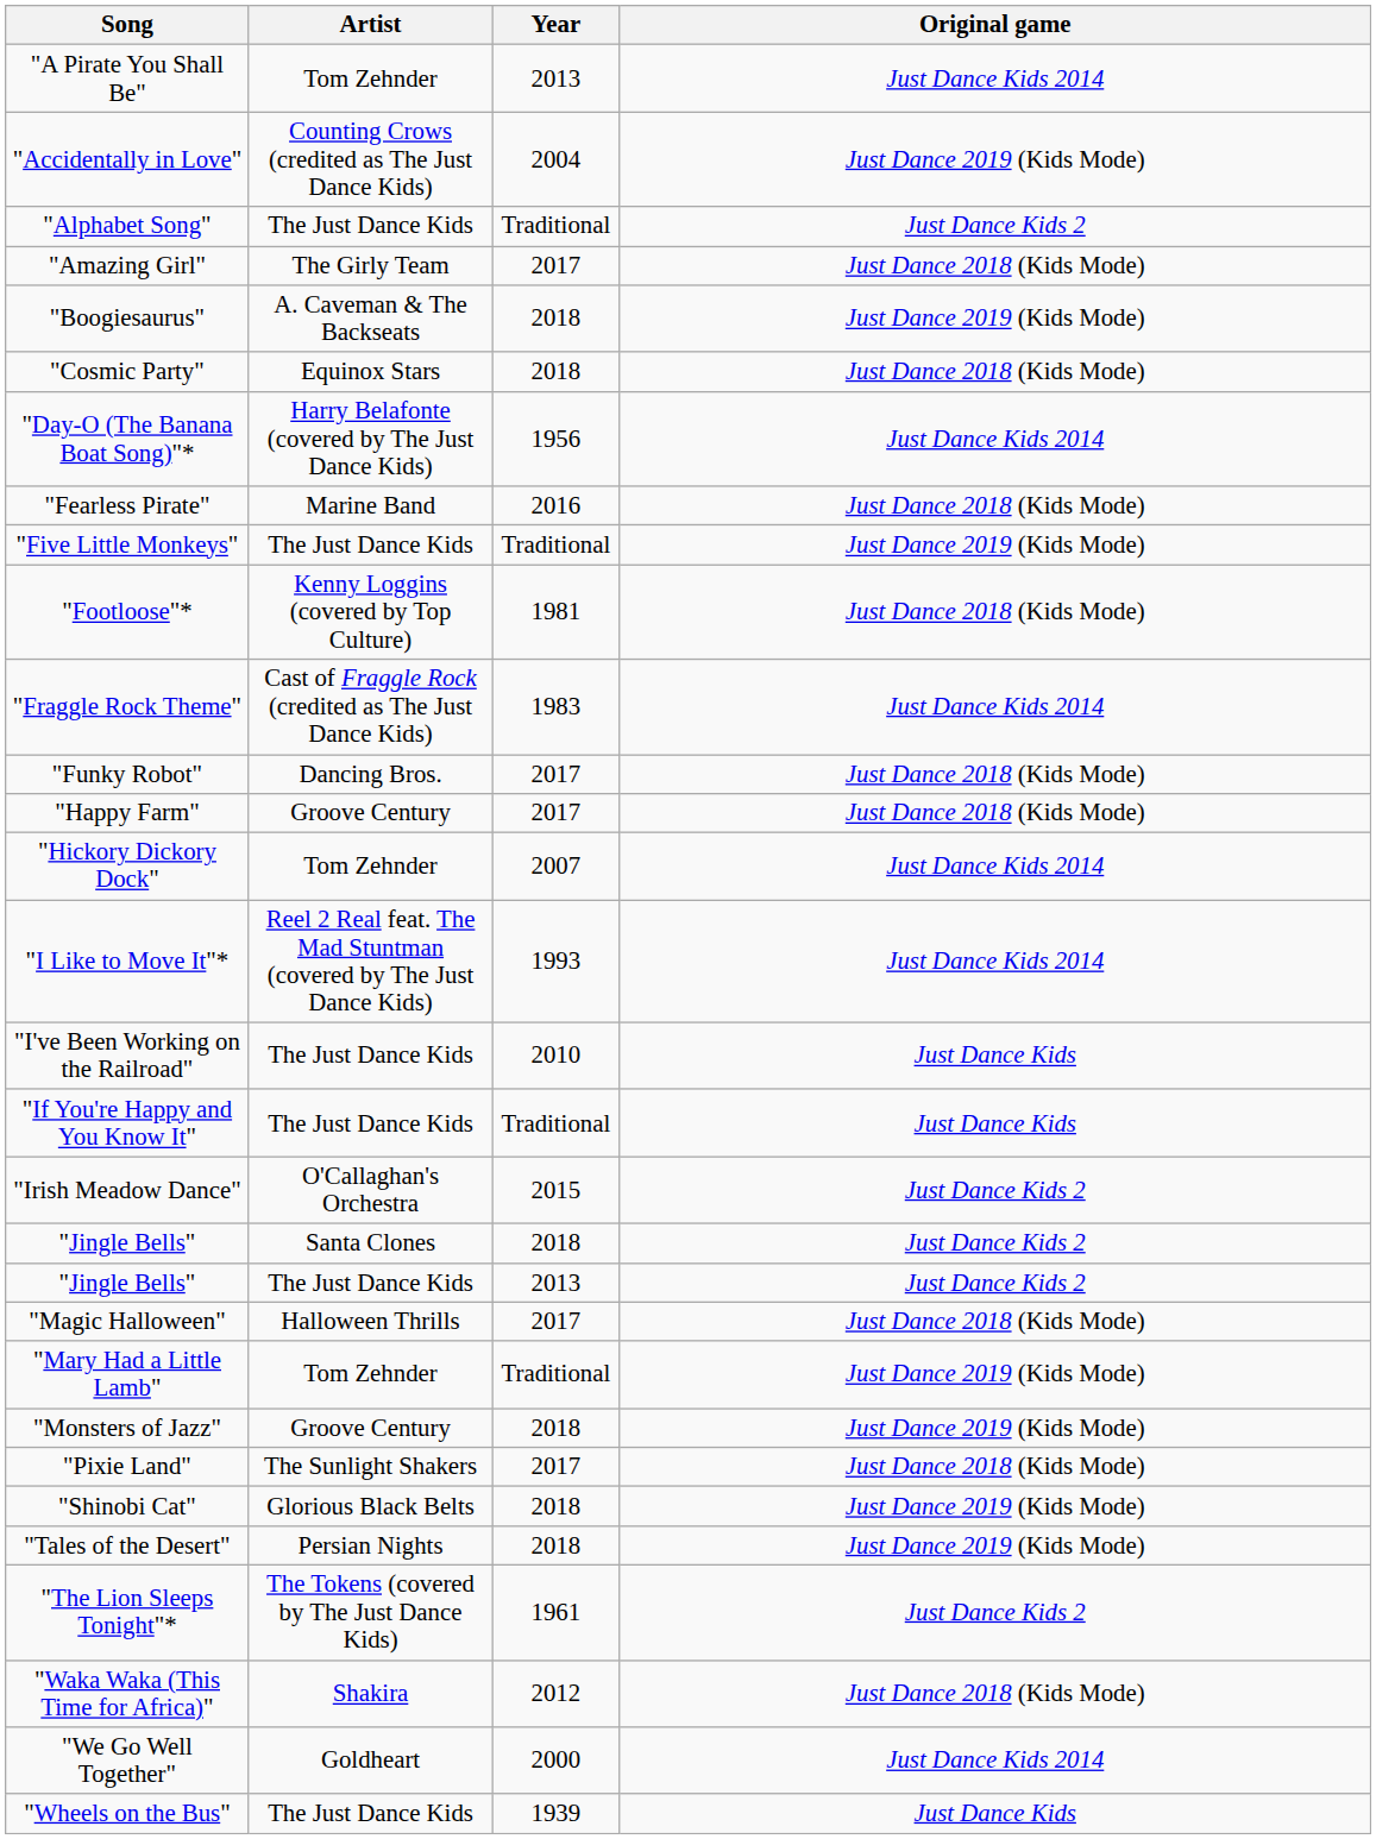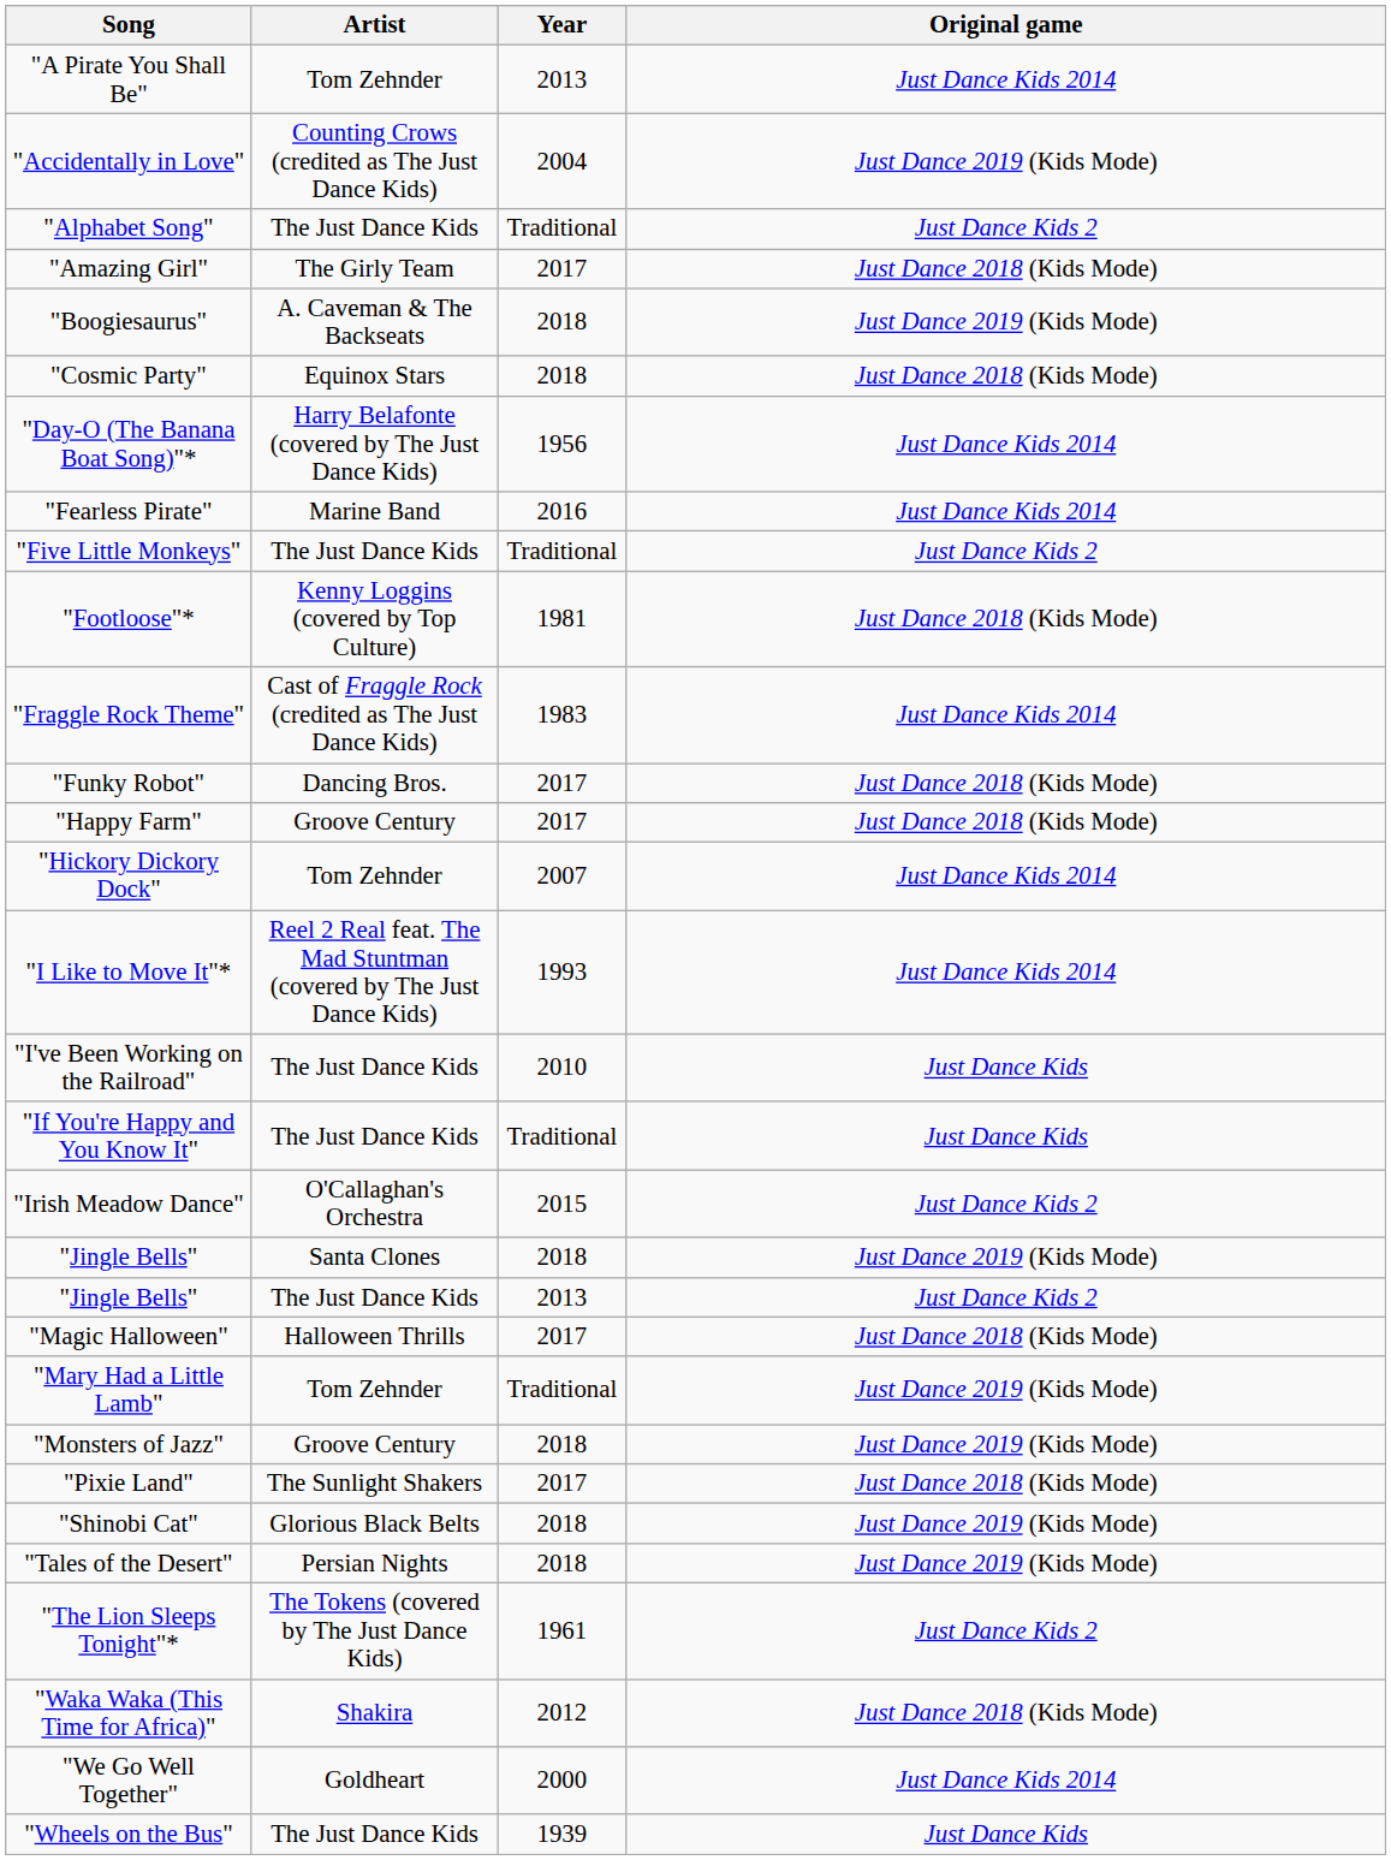"Fearless Pirate" | Original game: Just Dance 2018 (Kids Mode) -> Just Dance Kids 2014
"Five Little Monkeys" | Original game: Just Dance 2019 (Kids Mode) -> Just Dance Kids 2
"Jingle Bells" / Santa Clones | Original game: Just Dance Kids 2 -> Just Dance 2019 (Kids Mode)
